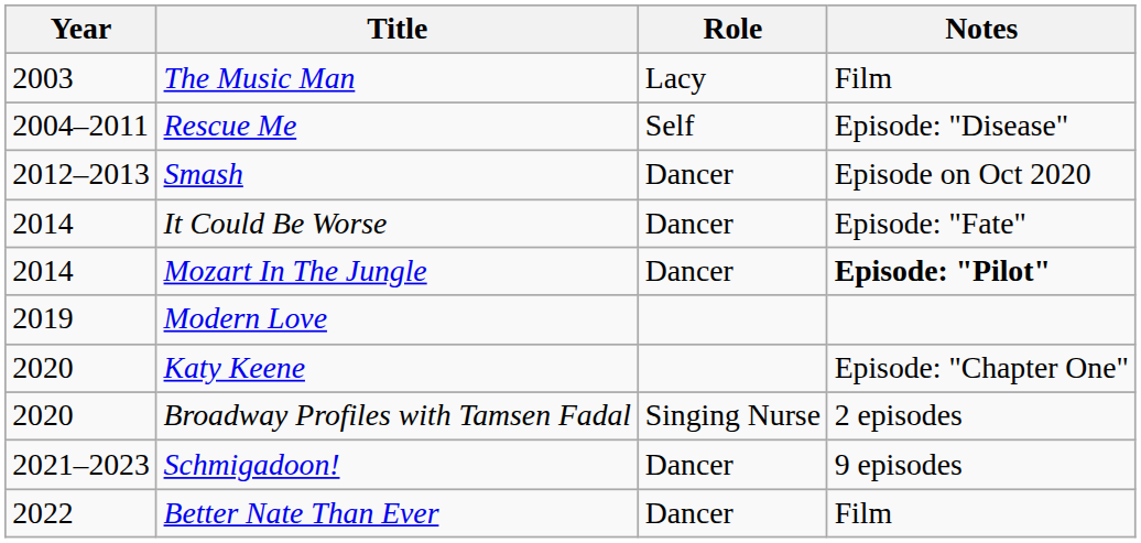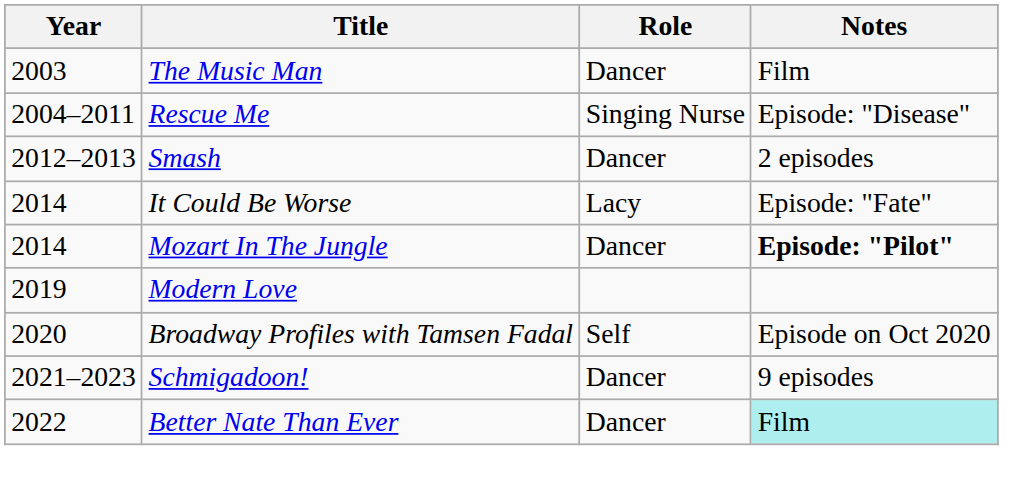The Music Man | Role: Lacy -> Dancer
Rescue Me | Role: Self -> Singing Nurse
Smash | Notes: Episode on Oct 2020 -> 2 episodes
It Could Be Worse | Role: Dancer -> Lacy
- row: 2020 | Katy Keene | Episode: "Chapter One"
Broadway Profiles with Tamsen Fadal | Role: Singing Nurse -> Self
Broadway Profiles with Tamsen Fadal | Notes: 2 episodes -> Episode on Oct 2020
Better Nate Than Ever | Notes: no background -> paleturquoise background
